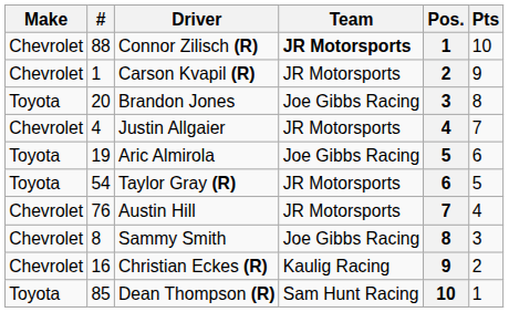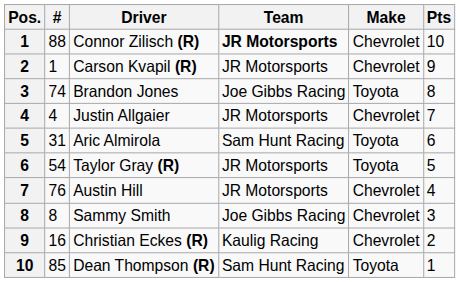columns swapped: Pos. <-> Make
Brandon Jones | #: 20 -> 74
Aric Almirola | #: 19 -> 31
Aric Almirola | Team: Joe Gibbs Racing -> Sam Hunt Racing
